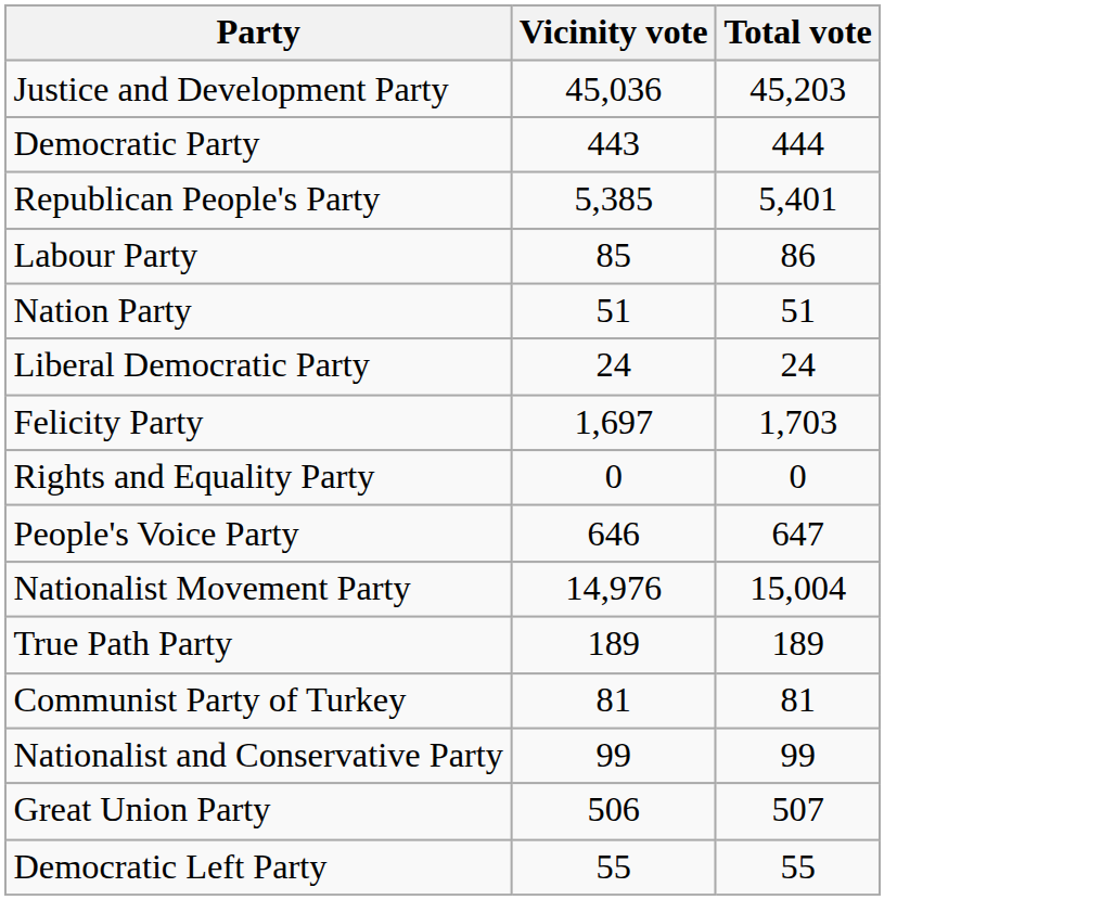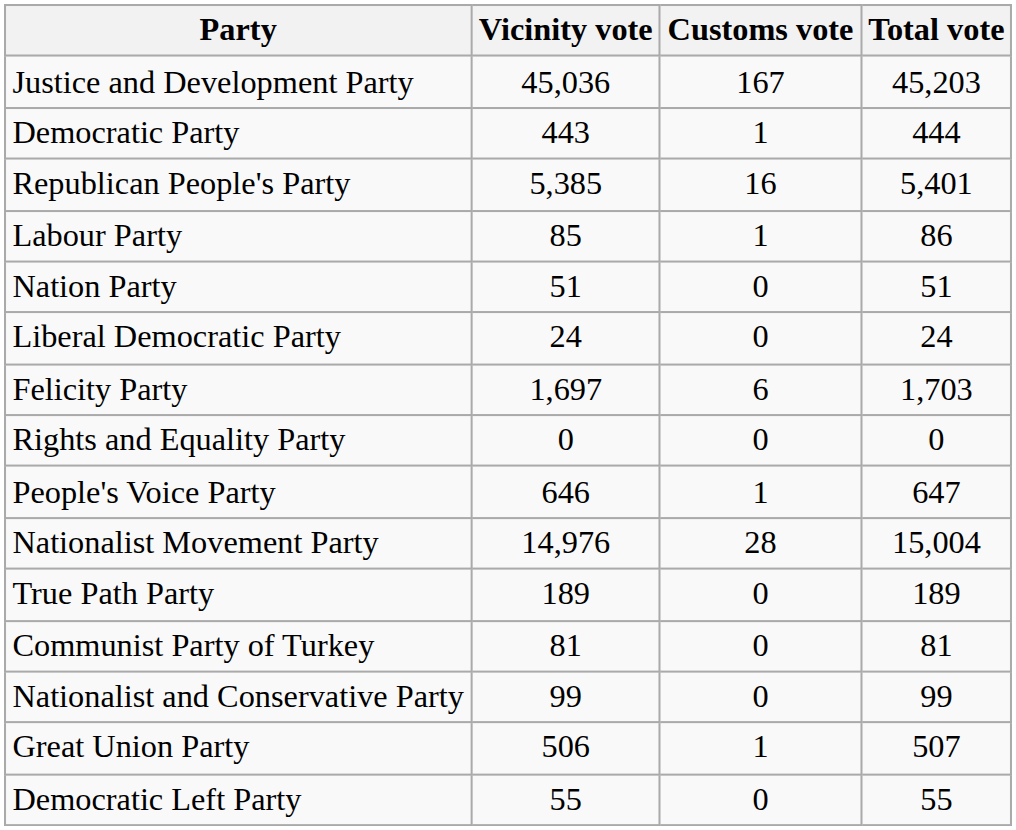+ column: Customs vote | 167 | 1 | 16 | 1 | 0 | 0 | 6 | 0 | 1 | 28 | 0 | 0 | 0 | 1 | 0
